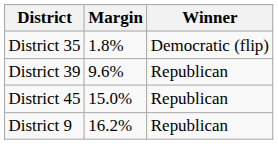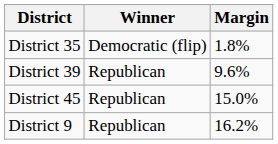columns swapped: Winner <-> Margin
